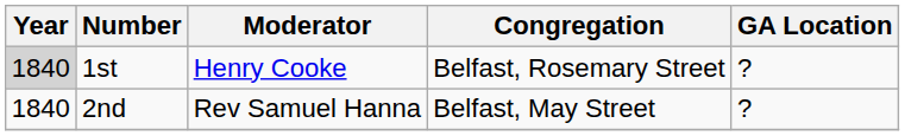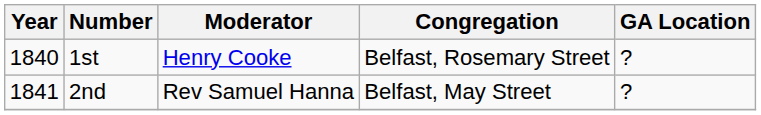1st | Year: lightgrey background -> no background
2nd | Year: 1840 -> 1841
